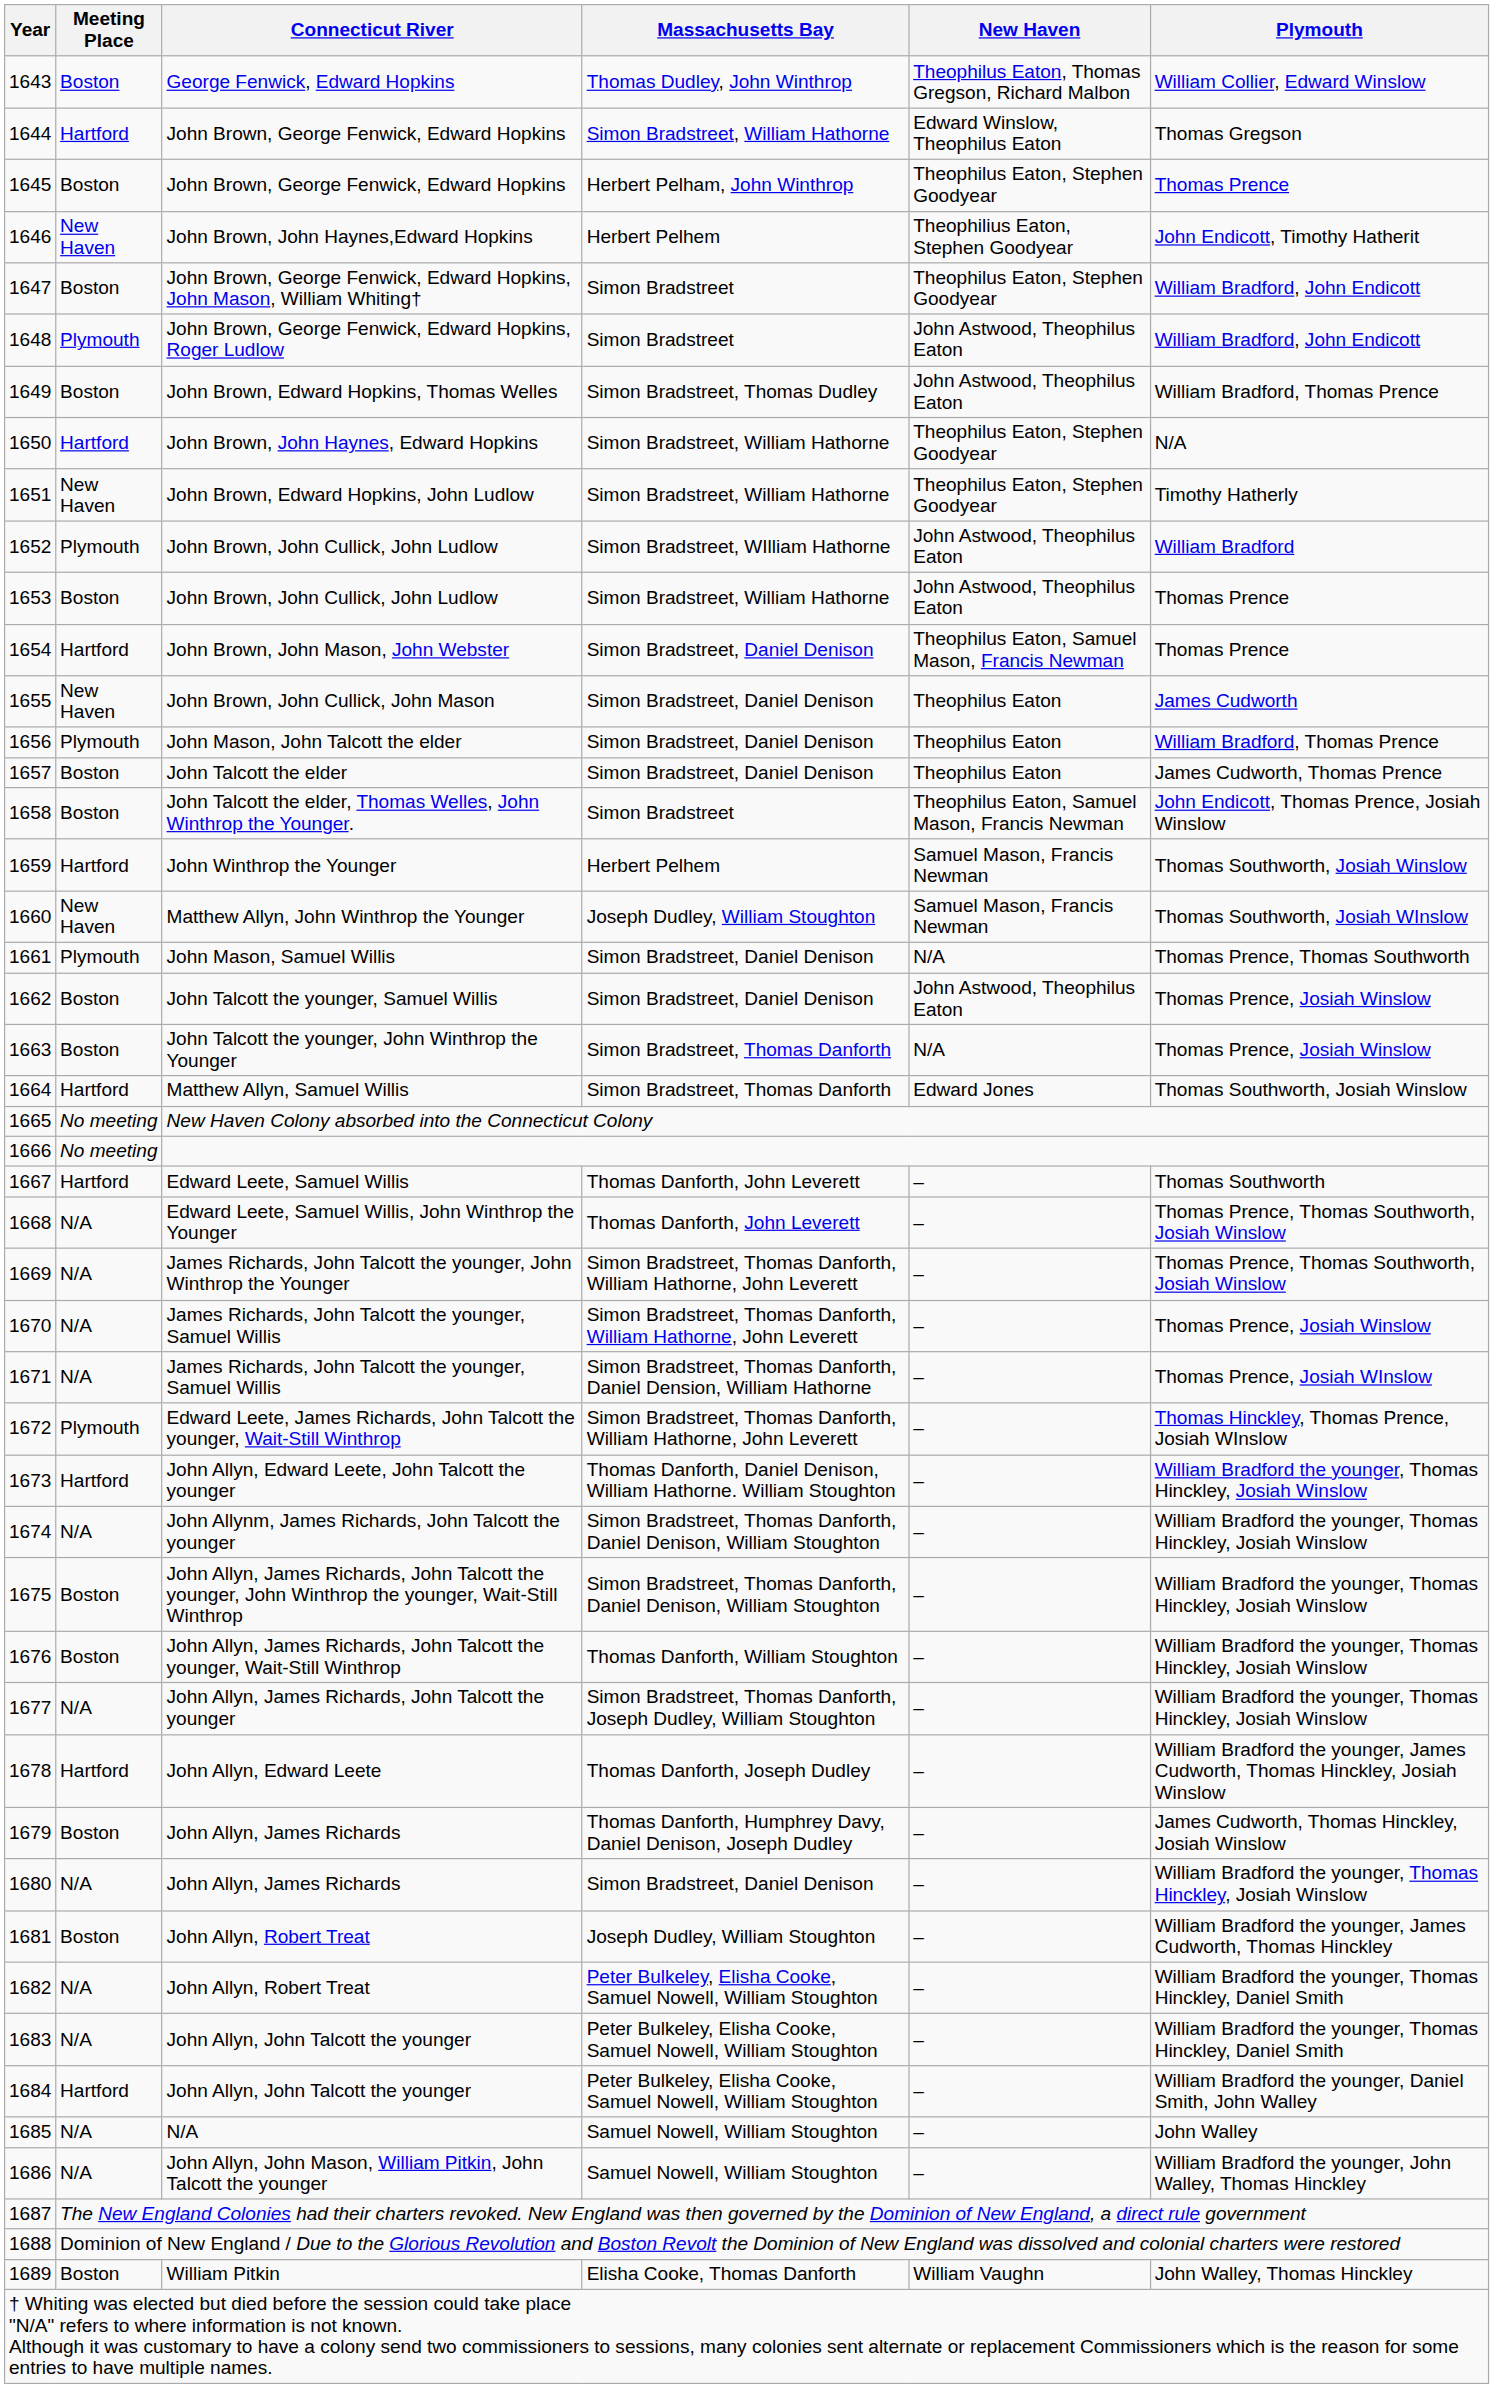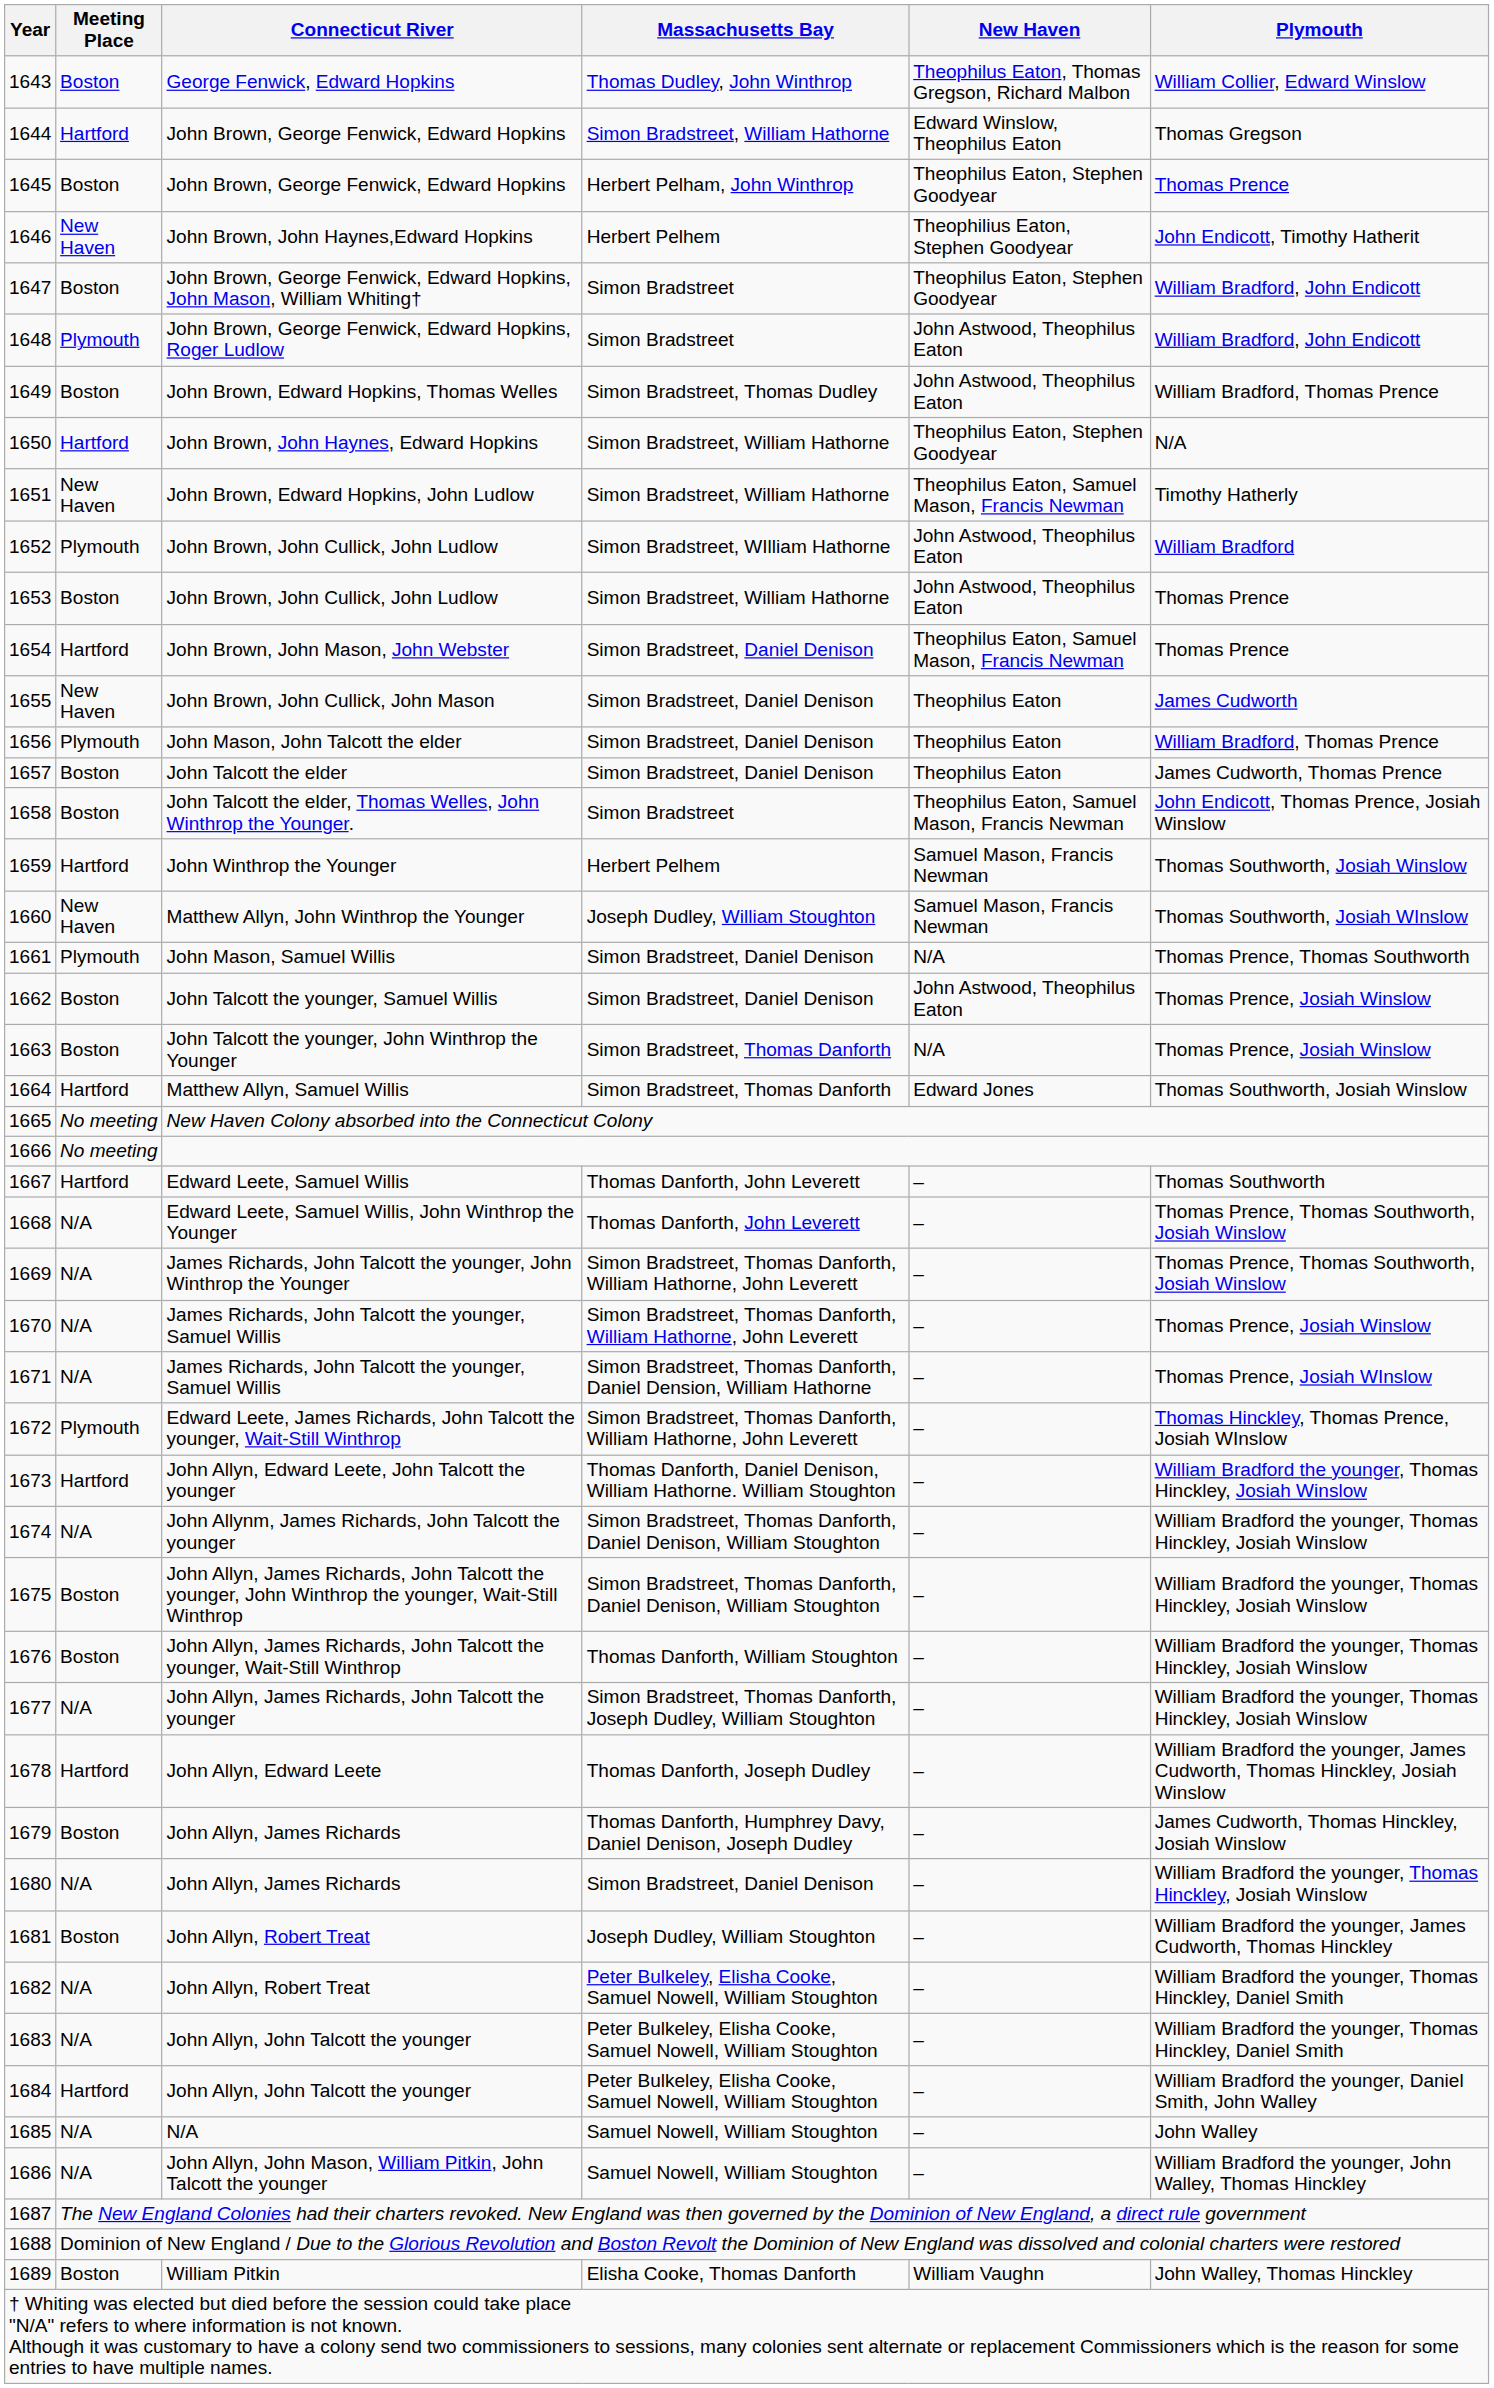1651 | New Haven: Theophilus Eaton, Stephen Goodyear -> Theophilus Eaton, Samuel Mason, Francis Newman
